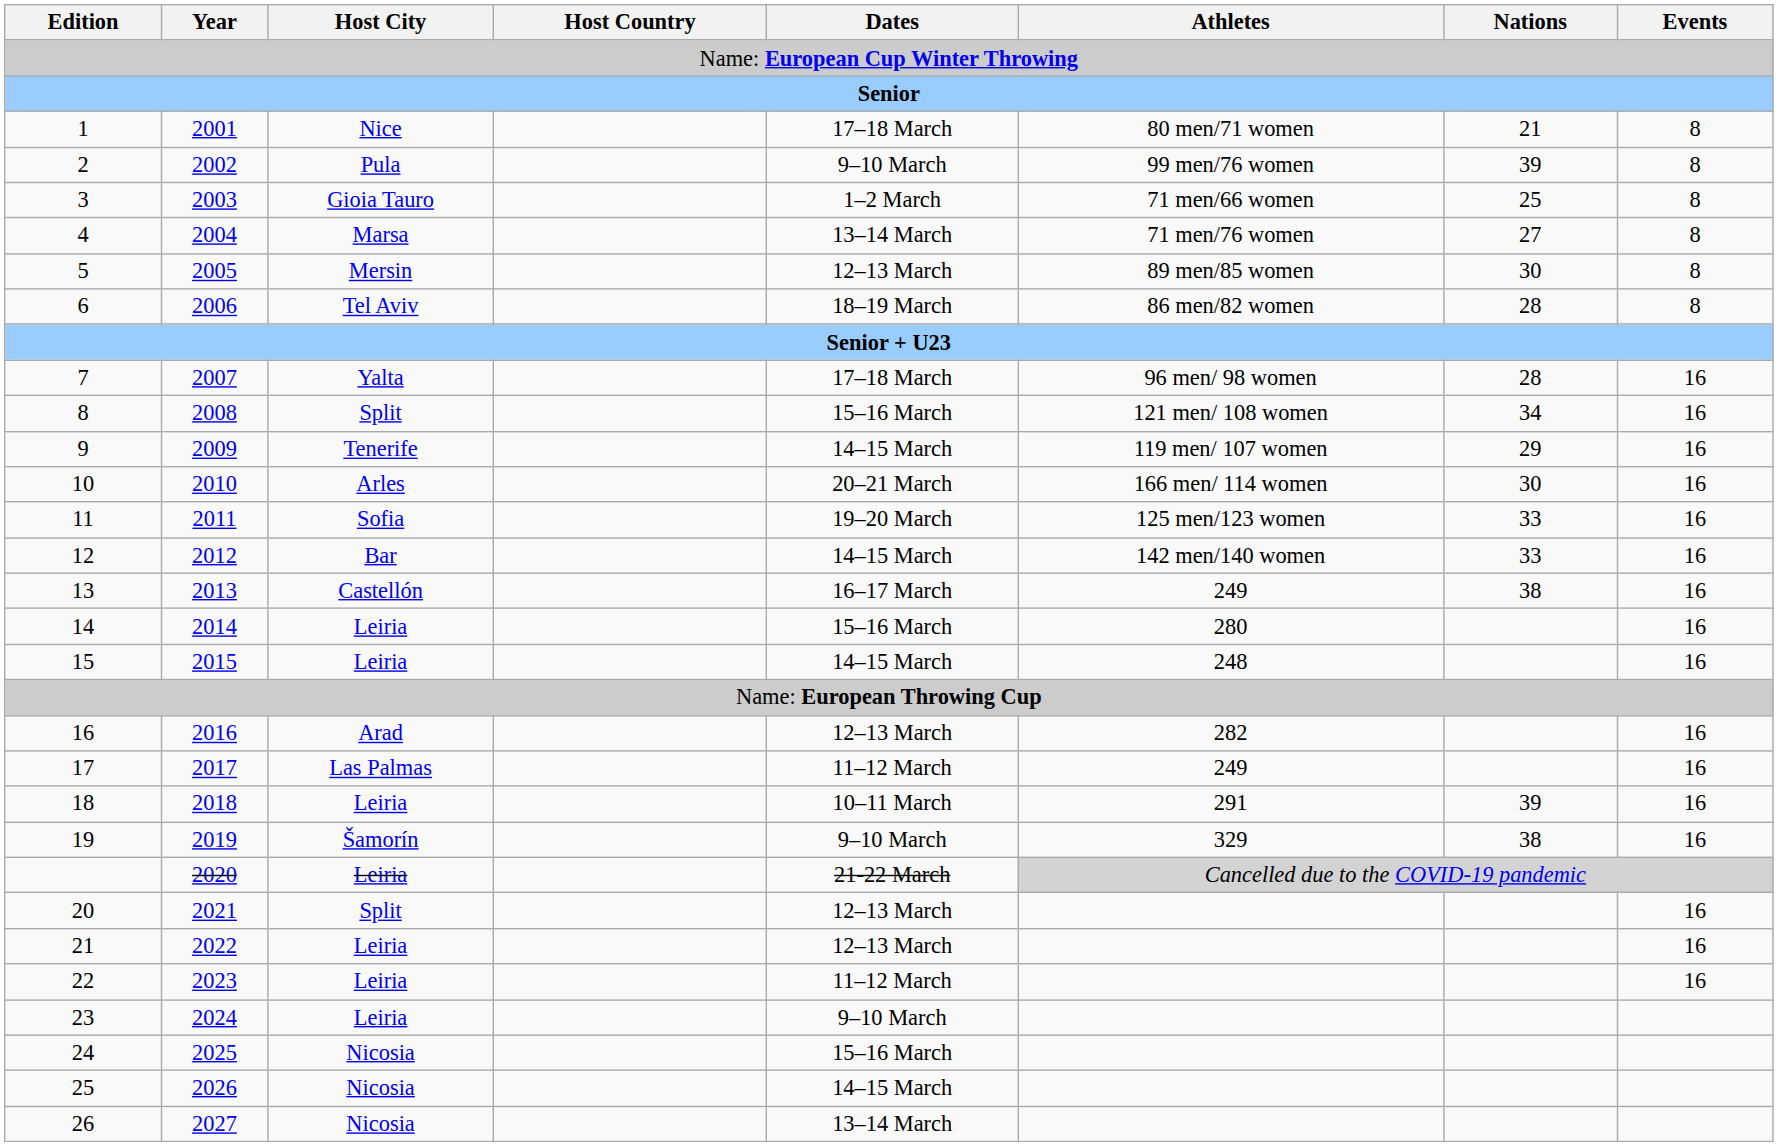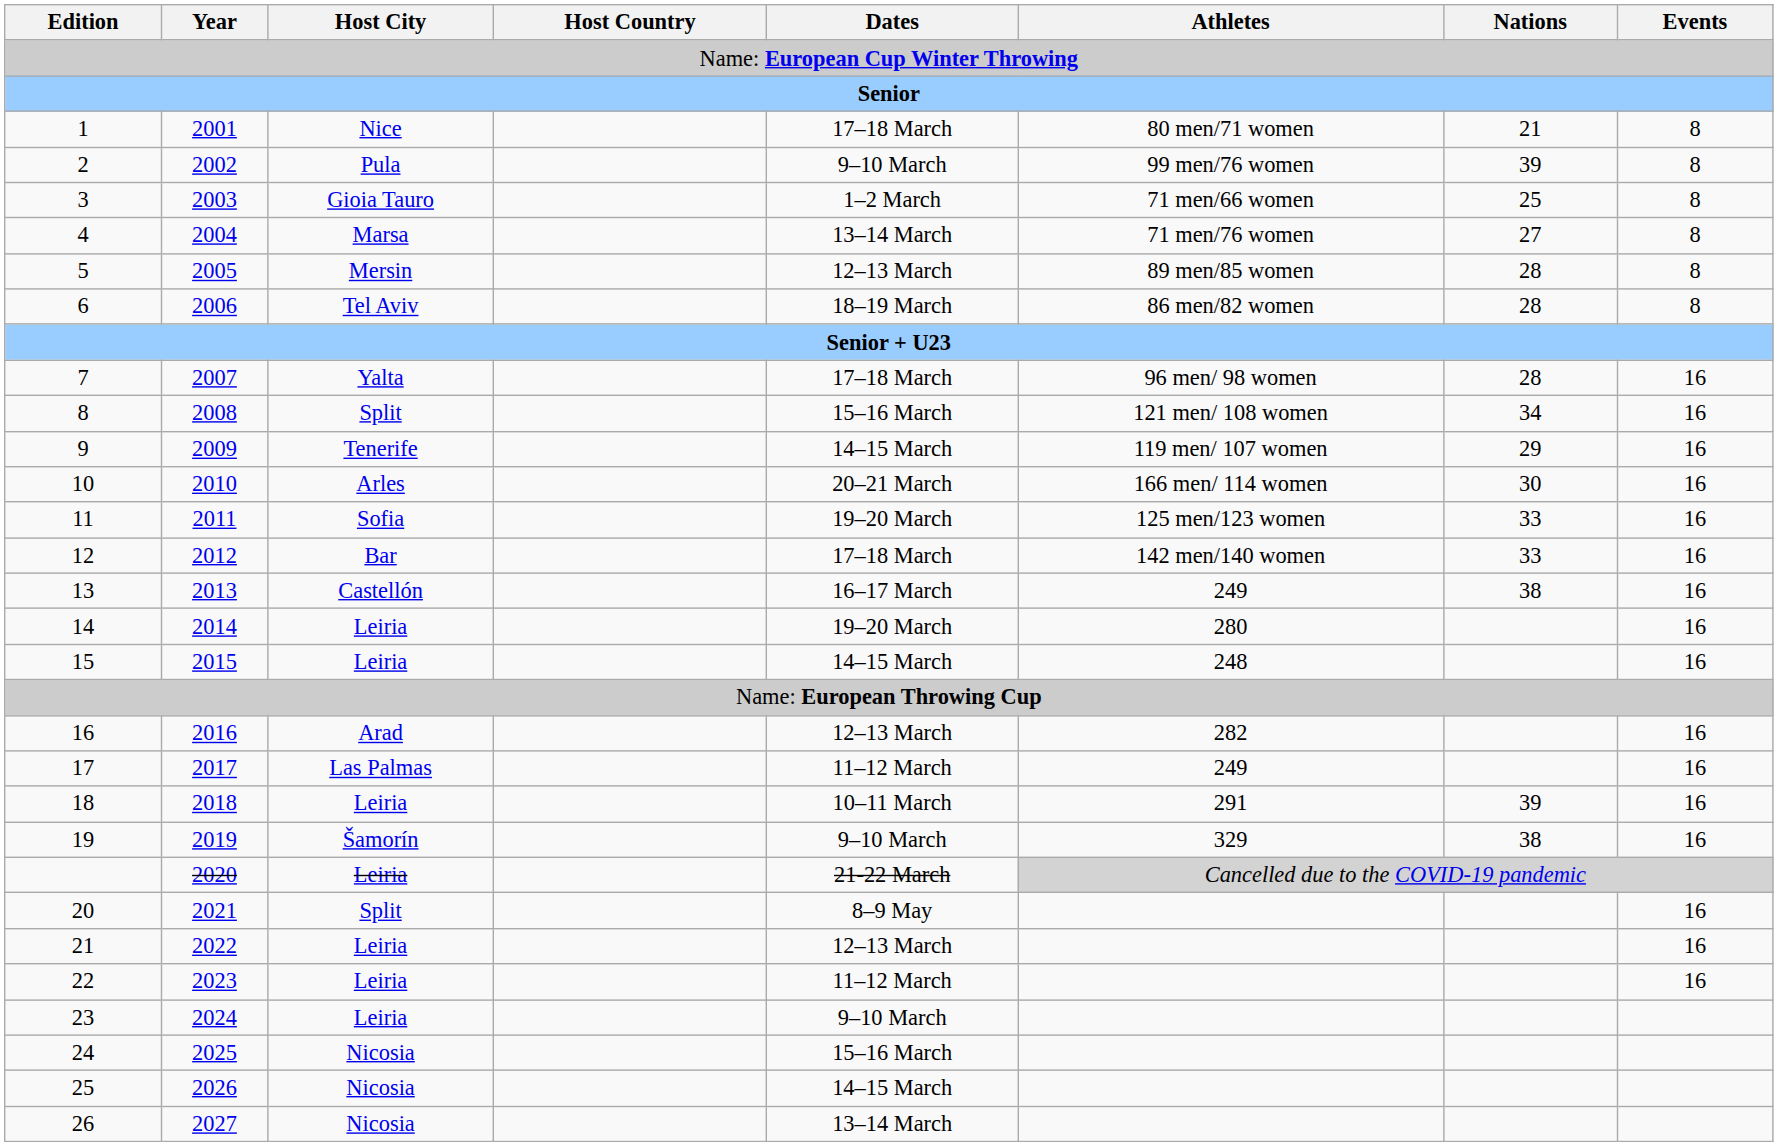5 | Nations: 30 -> 28
12 | Dates: 14–15 March -> 17–18 March
14 | Dates: 15–16 March -> 19–20 March
20 | Dates: 12–13 March -> 8–9 May
